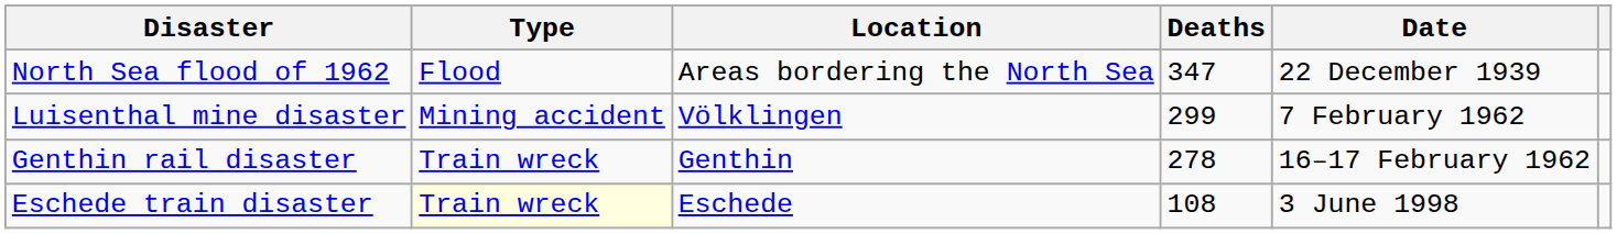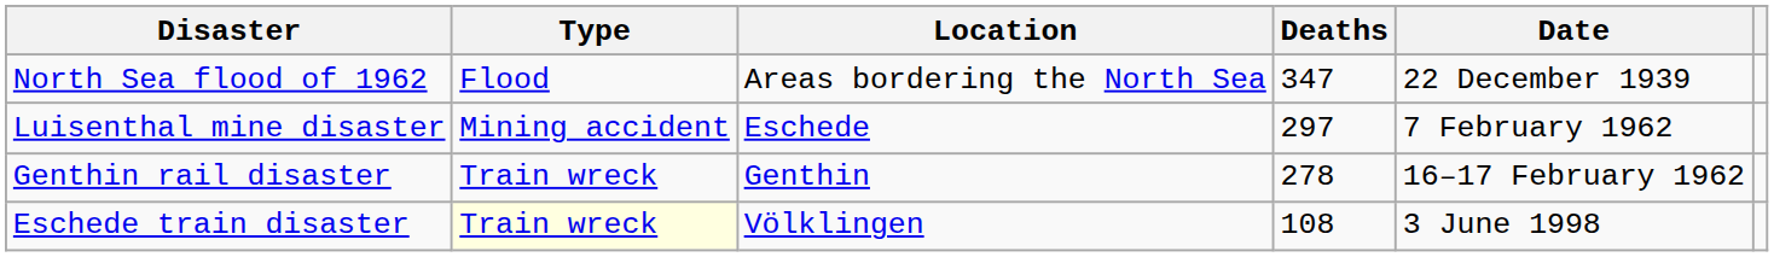Luisenthal mine disaster | Location: Völklingen -> Eschede
Luisenthal mine disaster | Deaths: 299 -> 297
Eschede train disaster | Location: Eschede -> Völklingen
